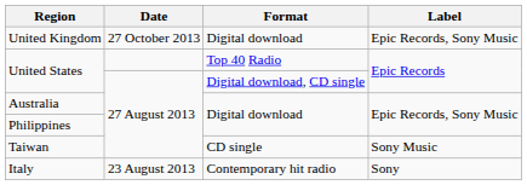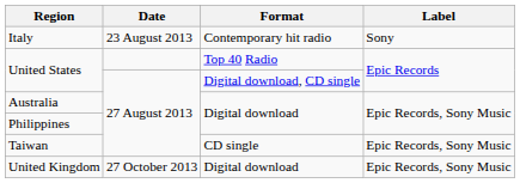rows swapped: Italy <-> United Kingdom
Taiwan | Label: Sony Music -> Epic Records, Sony Music
